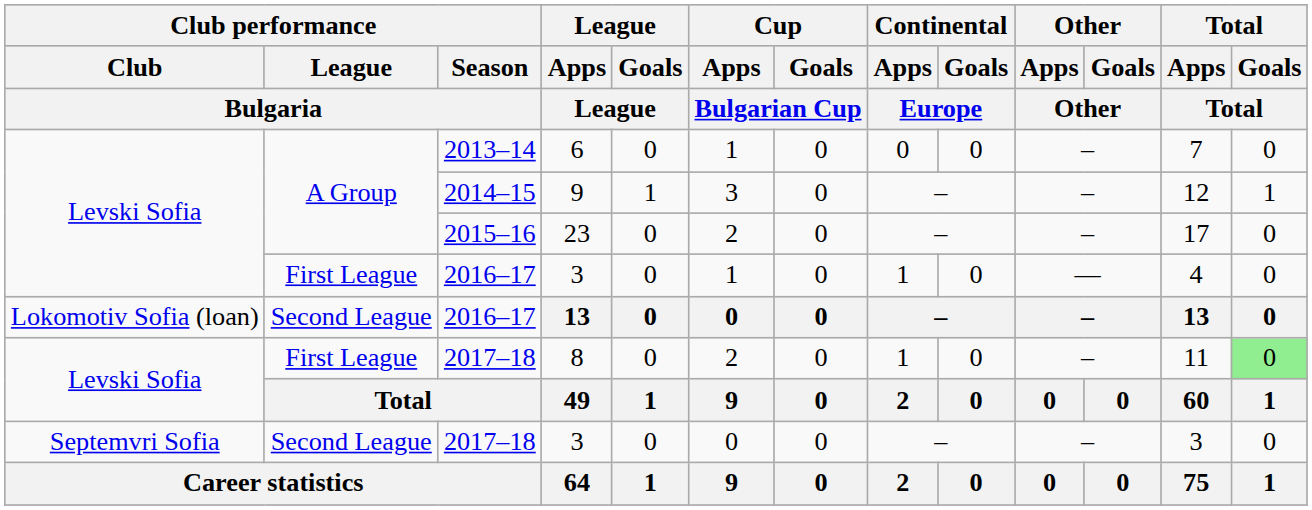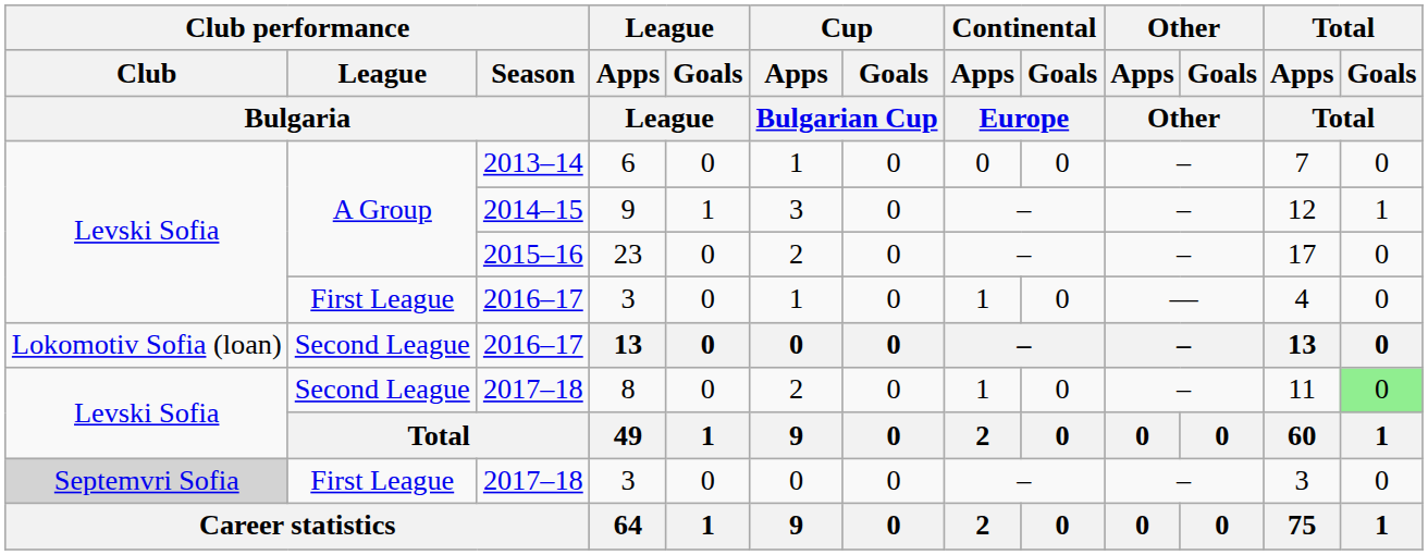8 | Club performance / League / Bulgaria: First League -> Second League
2017–18 / 3 | Club performance / Club / Bulgaria: no background -> lightgrey background
2017–18 / 3 | Club performance / League / Bulgaria: Second League -> First League
